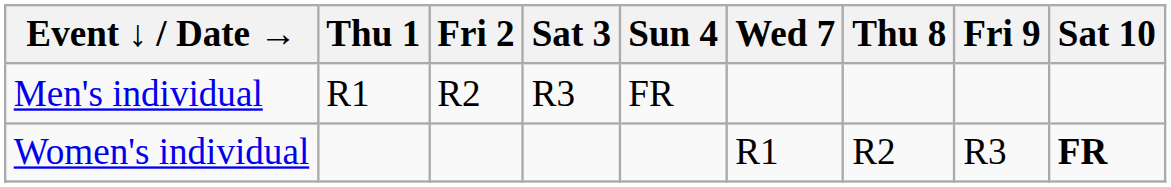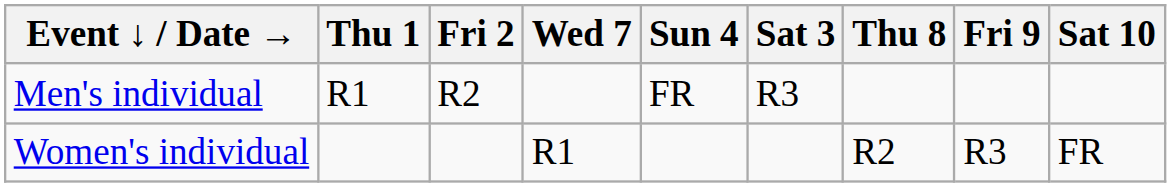columns swapped: Sat 3 <-> Wed 7
Women's individual | Sat 10: bold -> normal
